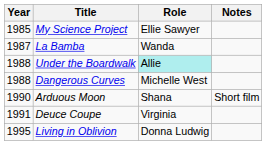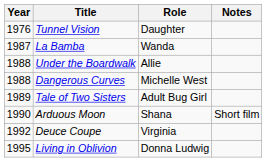+ row: 1976 | Tunnel Vision | Daughter
- row: 1985 | My Science Project | Ellie Sawyer
Under the Boardwalk | Role: paleturquoise background -> no background
+ row: 1989 | Tale of Two Sisters | Adult Bug Girl
Deuce Coupe | Year: 1991 -> 1992
